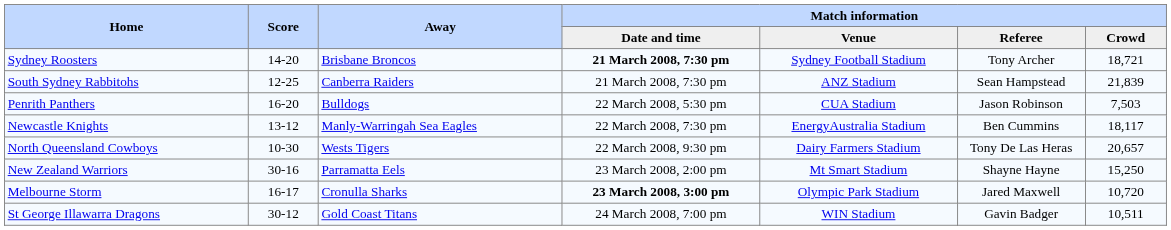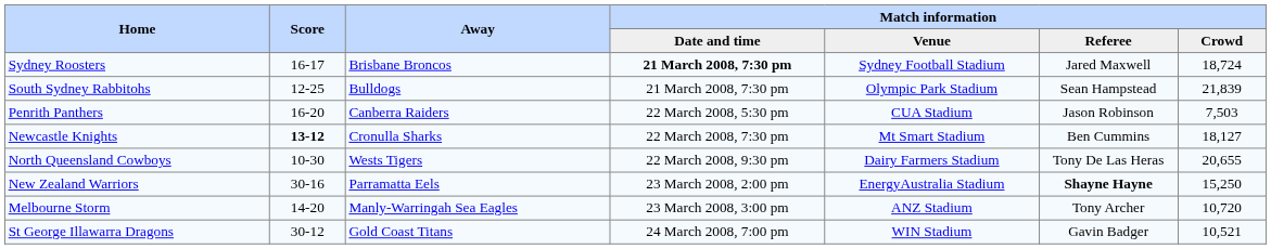Sydney Roosters | Score: 14-20 -> 16-17
Sydney Roosters | Match information / Referee: Tony Archer -> Jared Maxwell
Sydney Roosters | Match information / Crowd: 18,721 -> 18,724
South Sydney Rabbitohs | Away: Canberra Raiders -> Bulldogs
South Sydney Rabbitohs | Match information / Venue: ANZ Stadium -> Olympic Park Stadium
Penrith Panthers | Away: Bulldogs -> Canberra Raiders
Newcastle Knights | Score: normal -> bold
Newcastle Knights | Away: Manly-Warringah Sea Eagles -> Cronulla Sharks
Newcastle Knights | Match information / Venue: EnergyAustralia Stadium -> Mt Smart Stadium
Newcastle Knights | Match information / Crowd: 18,117 -> 18,127
North Queensland Cowboys | Match information / Crowd: 20,657 -> 20,655
New Zealand Warriors | Match information / Venue: Mt Smart Stadium -> EnergyAustralia Stadium
New Zealand Warriors | Match information / Referee: normal -> bold
Melbourne Storm | Score: 16-17 -> 14-20
Melbourne Storm | Away: Cronulla Sharks -> Manly-Warringah Sea Eagles
Melbourne Storm | Match information / Date and time: bold -> normal
Melbourne Storm | Match information / Venue: Olympic Park Stadium -> ANZ Stadium
Melbourne Storm | Match information / Referee: Jared Maxwell -> Tony Archer
St George Illawarra Dragons | Match information / Crowd: 10,511 -> 10,521
